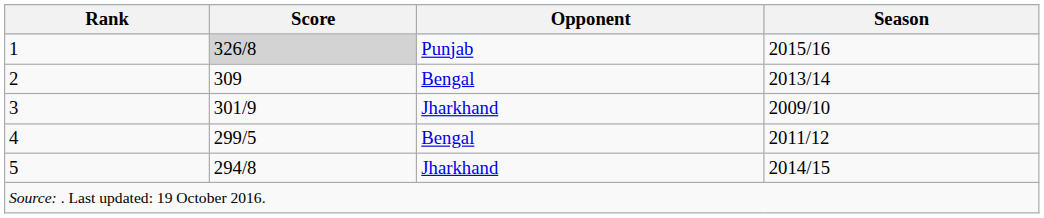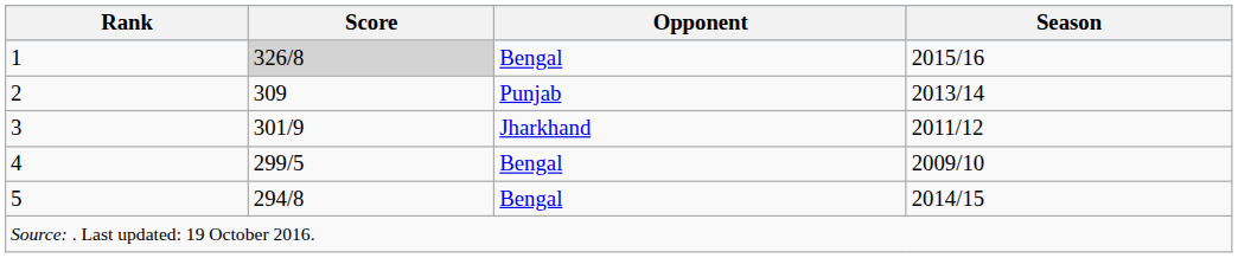1 | Opponent: Punjab -> Bengal
2 | Opponent: Bengal -> Punjab
3 | Season: 2009/10 -> 2011/12
4 | Season: 2011/12 -> 2009/10
5 | Opponent: Jharkhand -> Bengal
